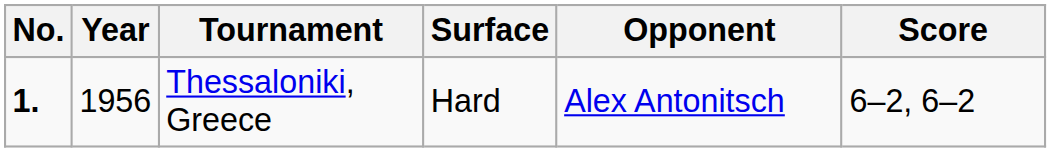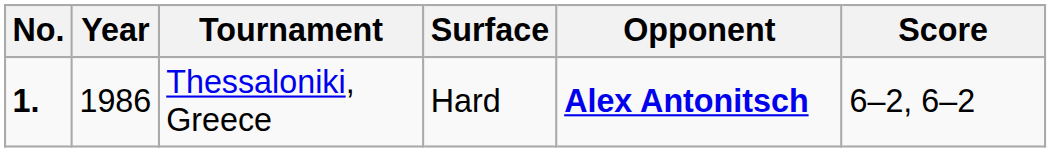Thessaloniki, Greece | Year: 1956 -> 1986
Thessaloniki, Greece | Opponent: normal -> bold
